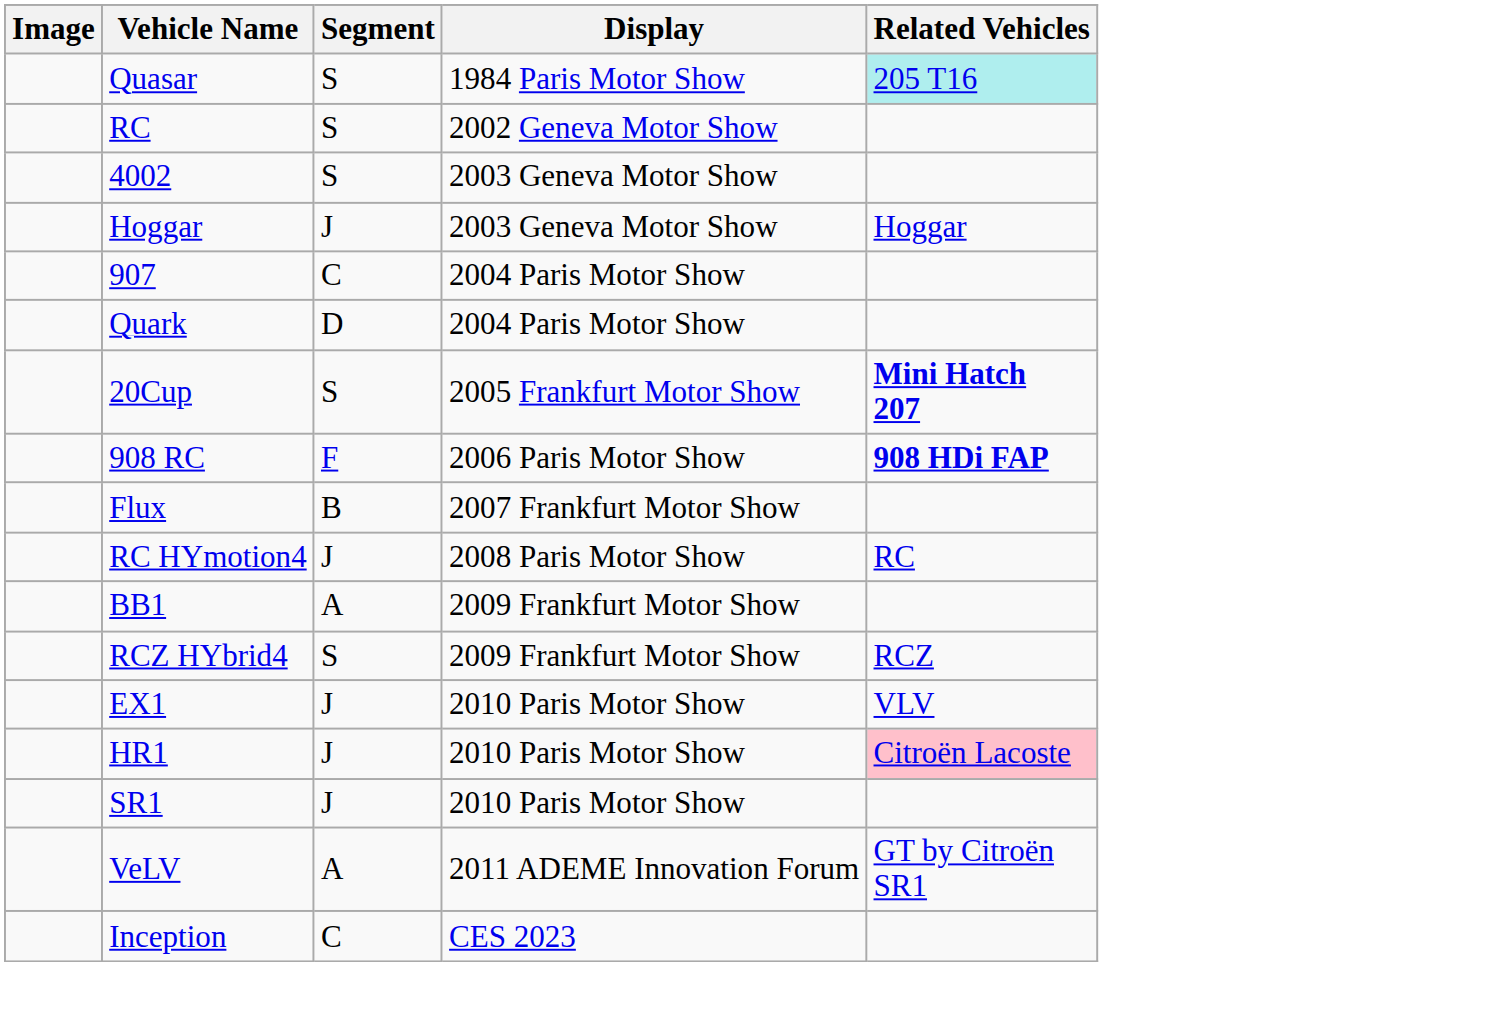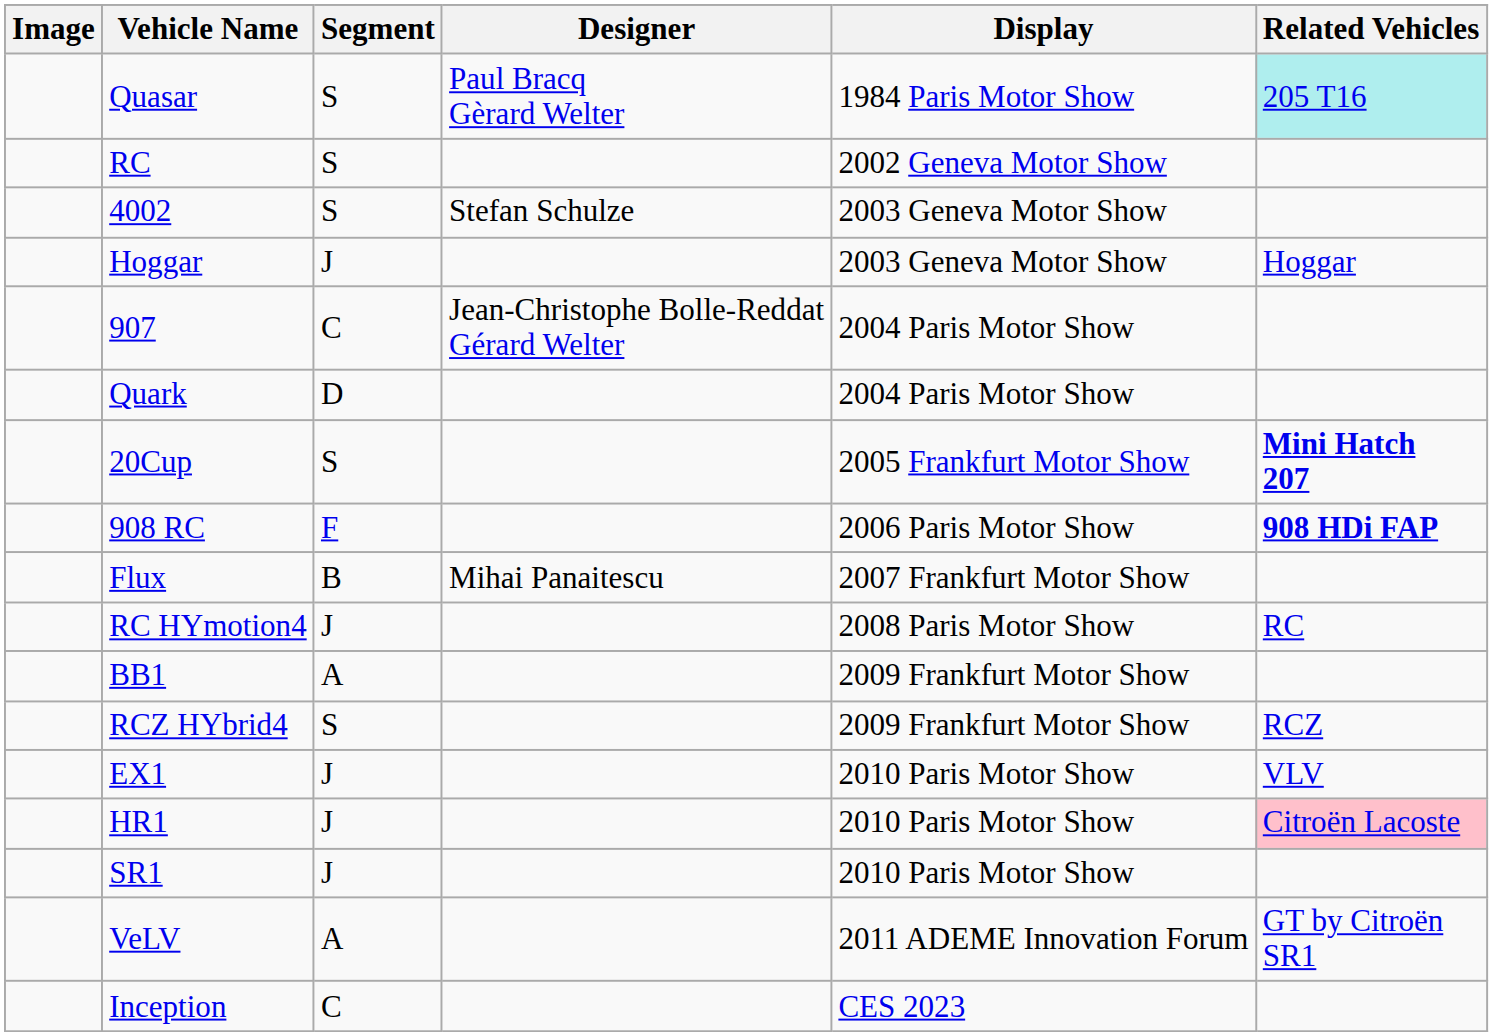+ column: Designer | Paul Bracq Gèrard Welter | Stefan Schulze | Jean-Christophe Bolle-Reddat Gérard Welter | Mihai Panaitescu
